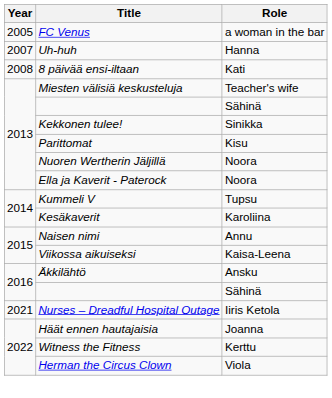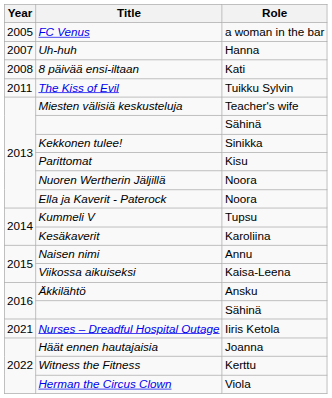+ row: 2011 | The Kiss of Evil | Tuikku Sylvin
